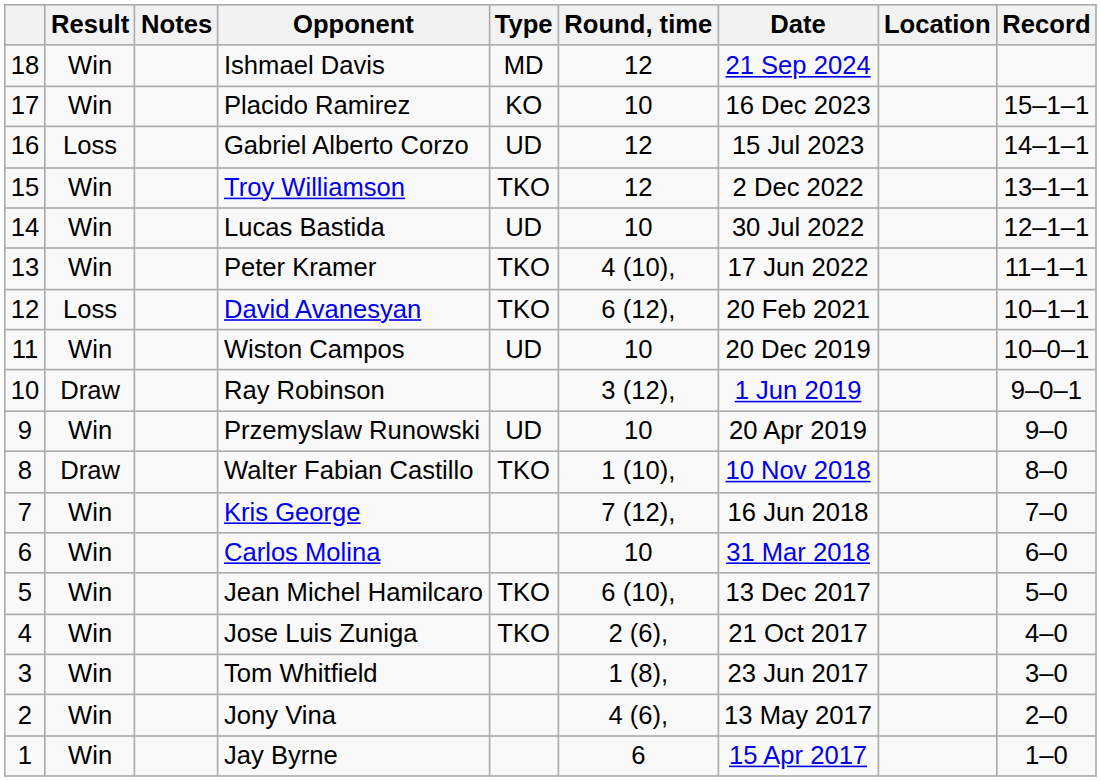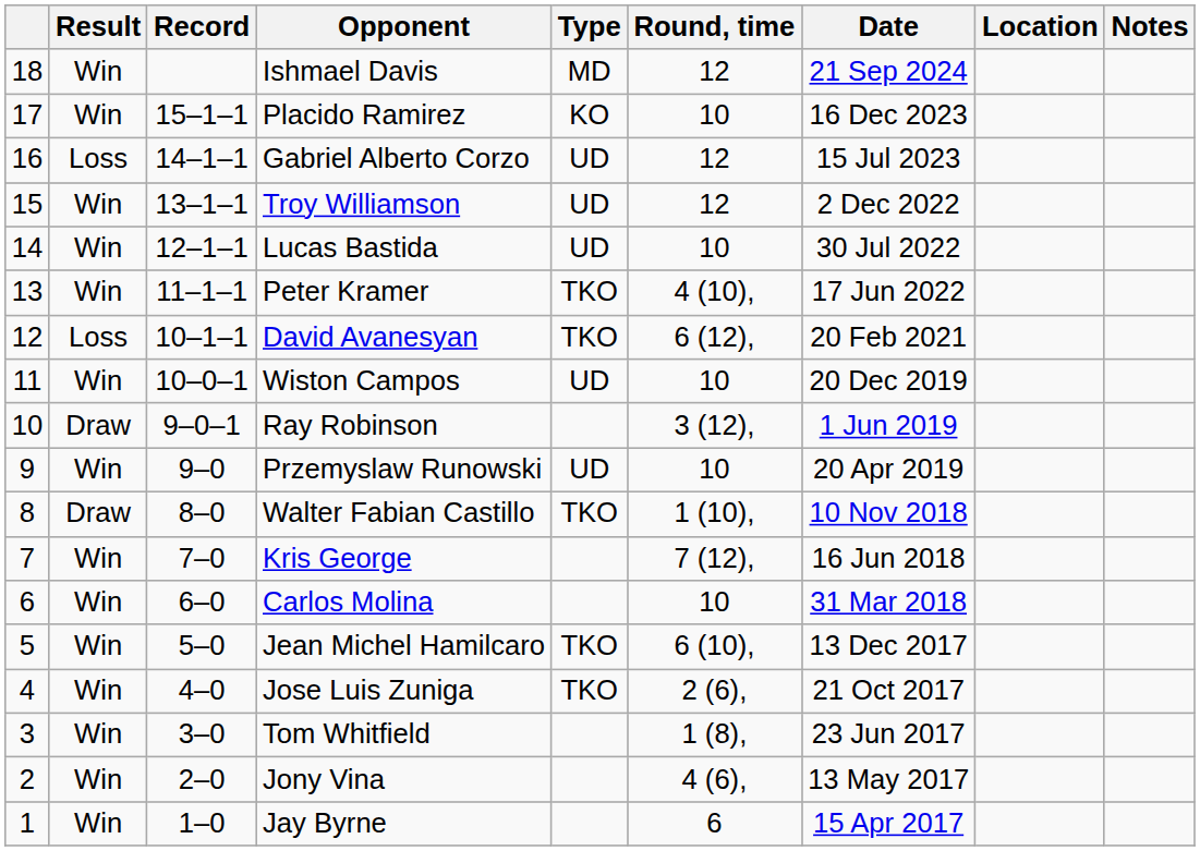columns swapped: Record <-> Notes
Troy Williamson | Type: TKO -> UD
